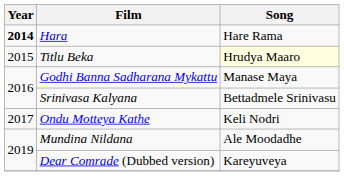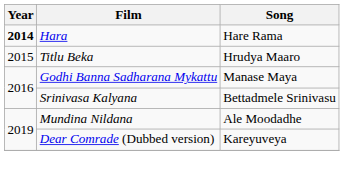Titlu Beka | Song: lightyellow background -> no background
- row: 2017 | Ondu Motteya Kathe | Keli Nodri
